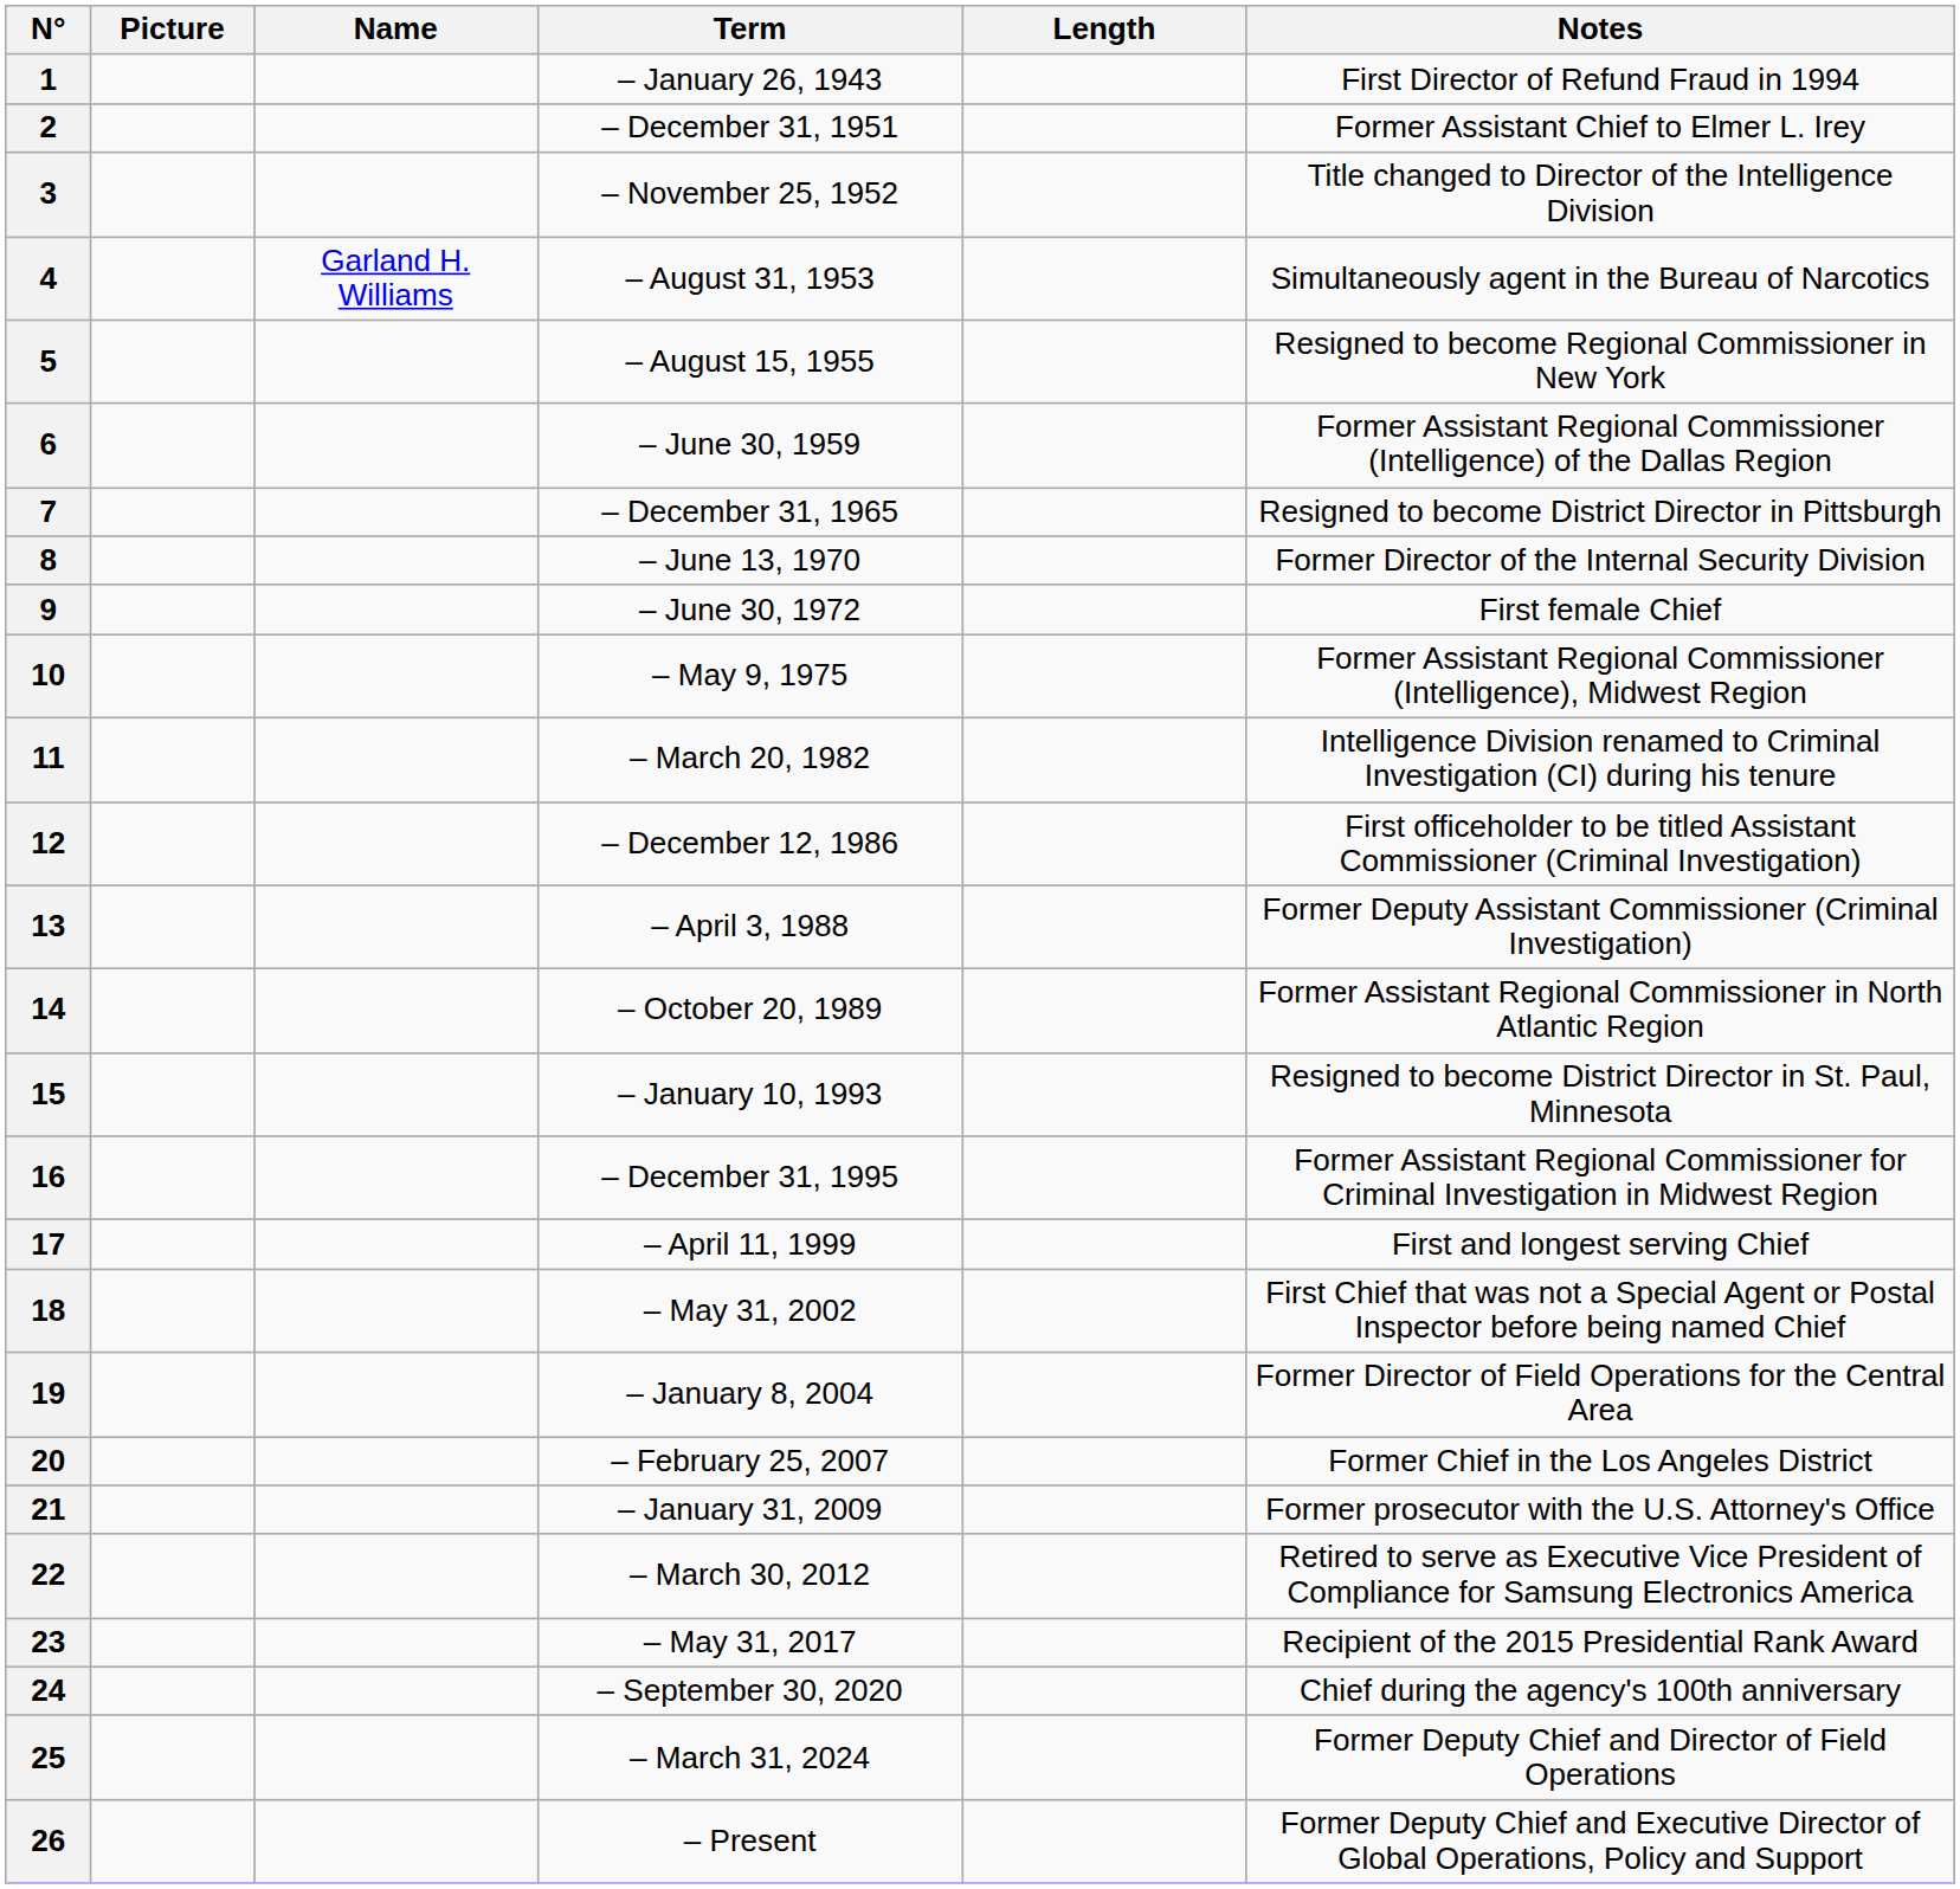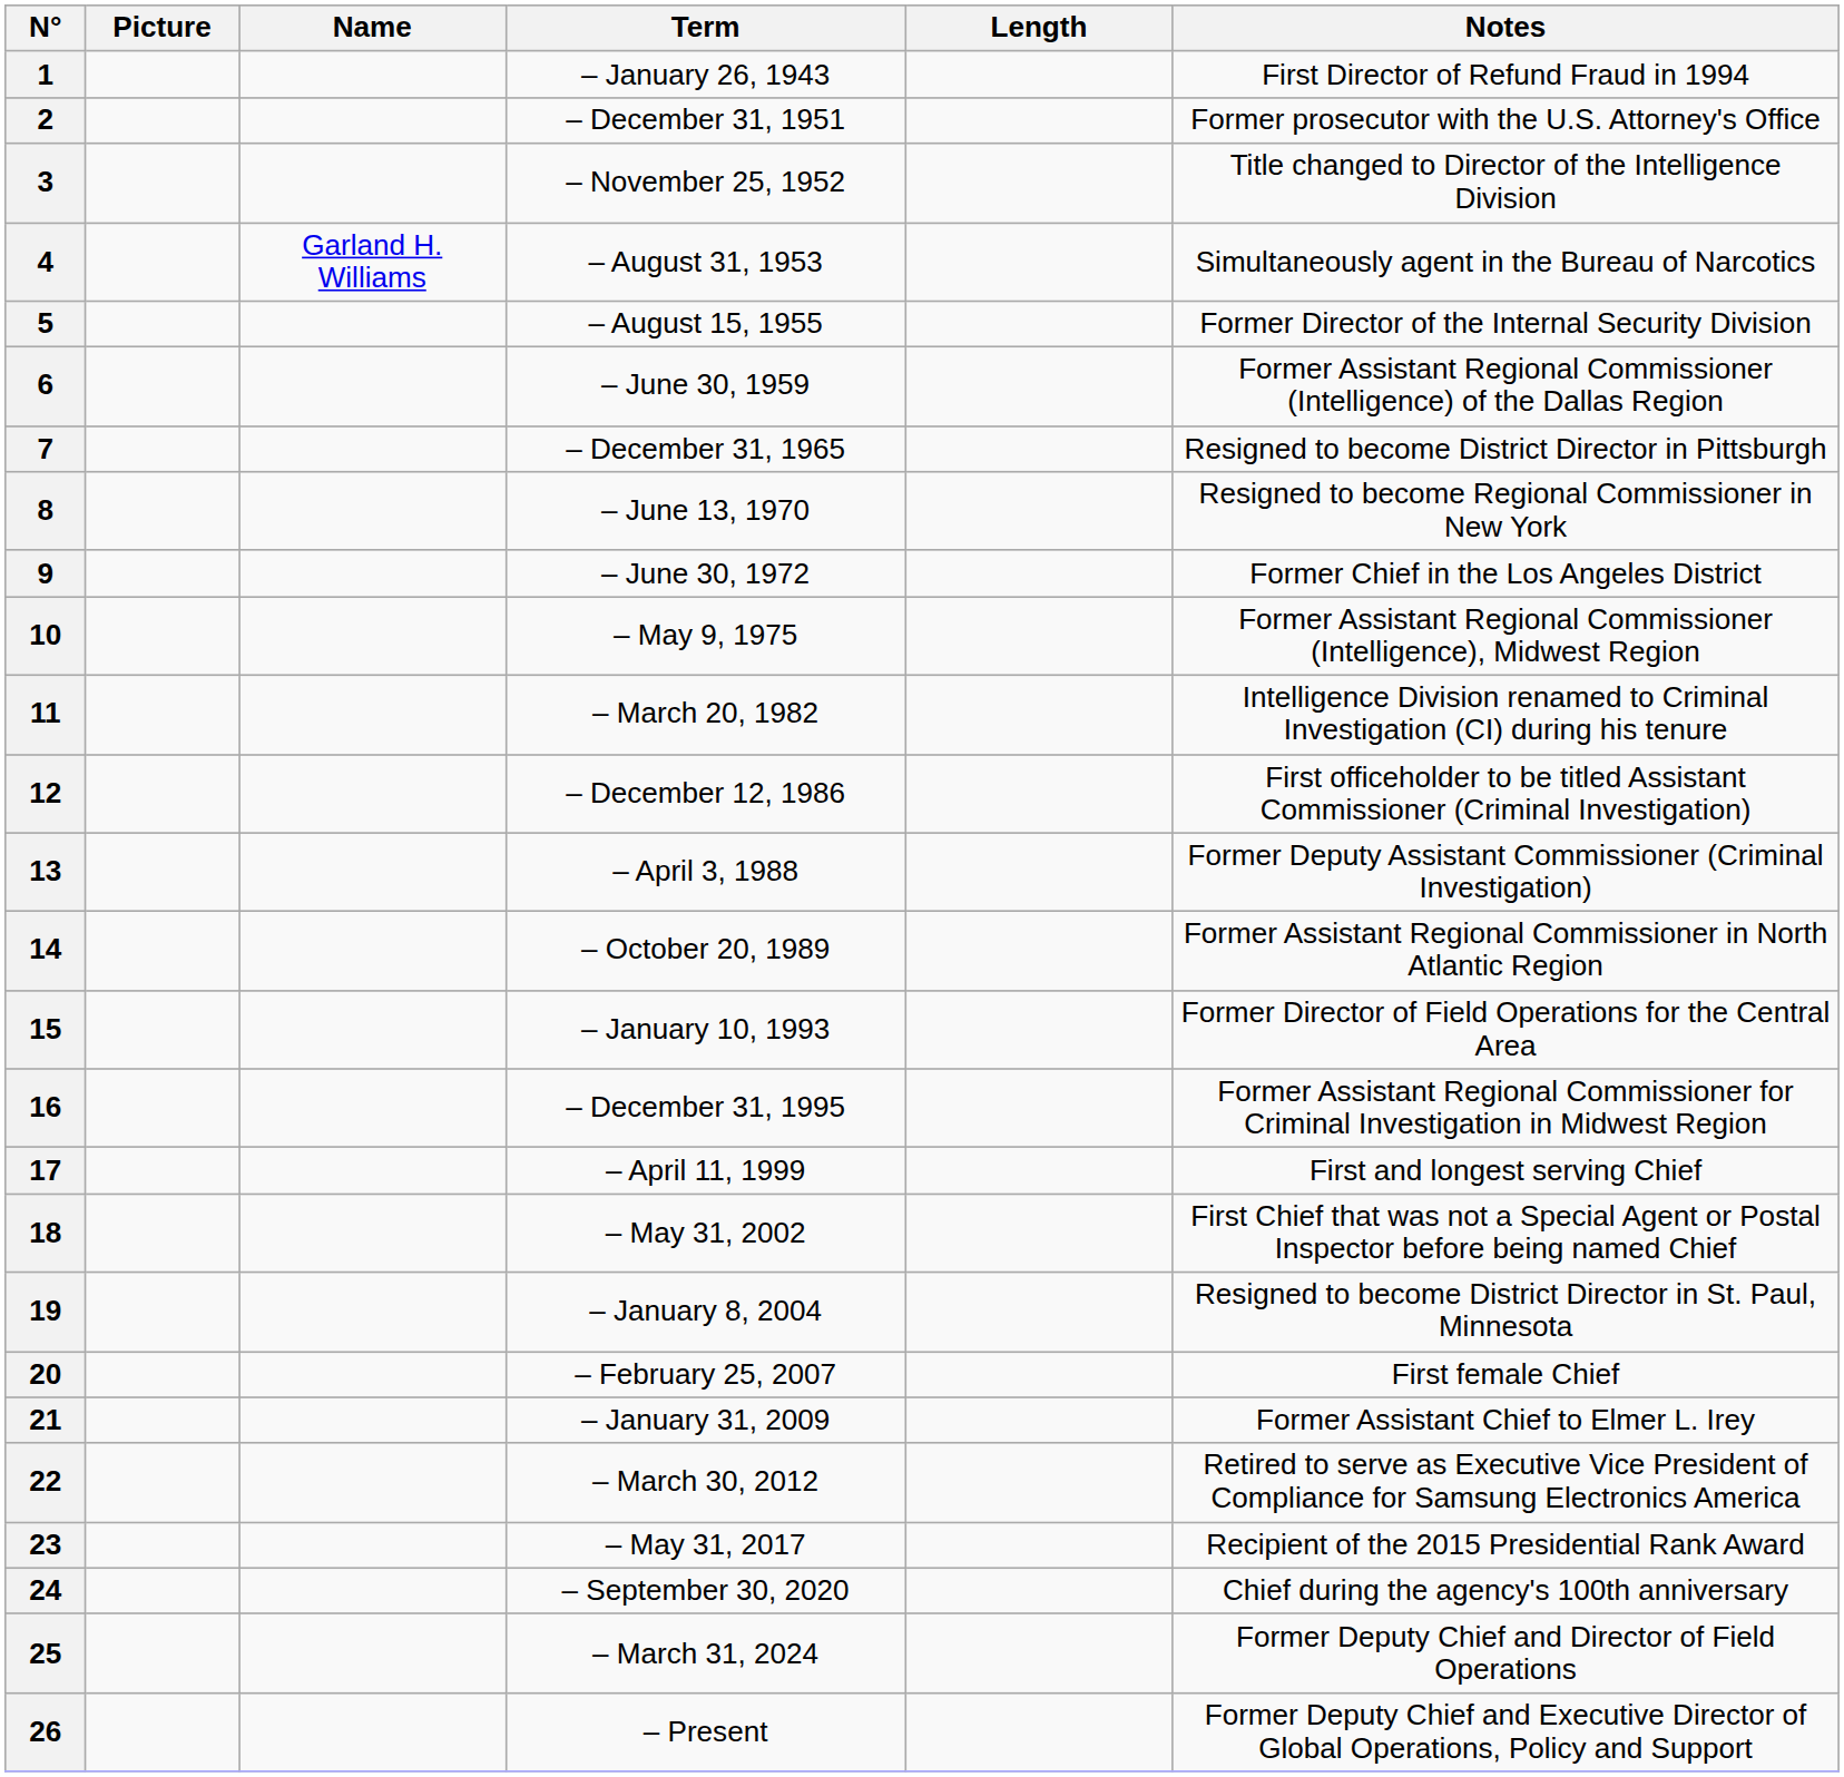2 | Notes: Former Assistant Chief to Elmer L. Irey -> Former prosecutor with the U.S. Attorney's Office
5 | Notes: Resigned to become Regional Commissioner in New York -> Former Director of the Internal Security Division
8 | Notes: Former Director of the Internal Security Division -> Resigned to become Regional Commissioner in New York
9 | Notes: First female Chief -> Former Chief in the Los Angeles District
15 | Notes: Resigned to become District Director in St. Paul, Minnesota -> Former Director of Field Operations for the Central Area
19 | Notes: Former Director of Field Operations for the Central Area -> Resigned to become District Director in St. Paul, Minnesota
20 | Notes: Former Chief in the Los Angeles District -> First female Chief
21 | Notes: Former prosecutor with the U.S. Attorney's Office -> Former Assistant Chief to Elmer L. Irey
